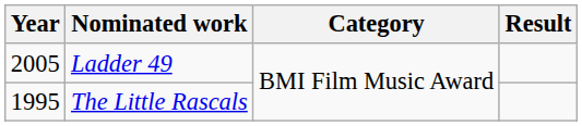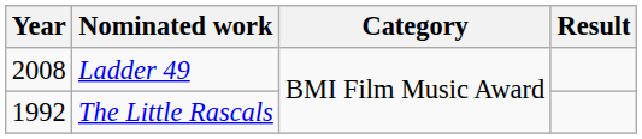Ladder 49 | Year: 2005 -> 2008
The Little Rascals | Year: 1995 -> 1992
